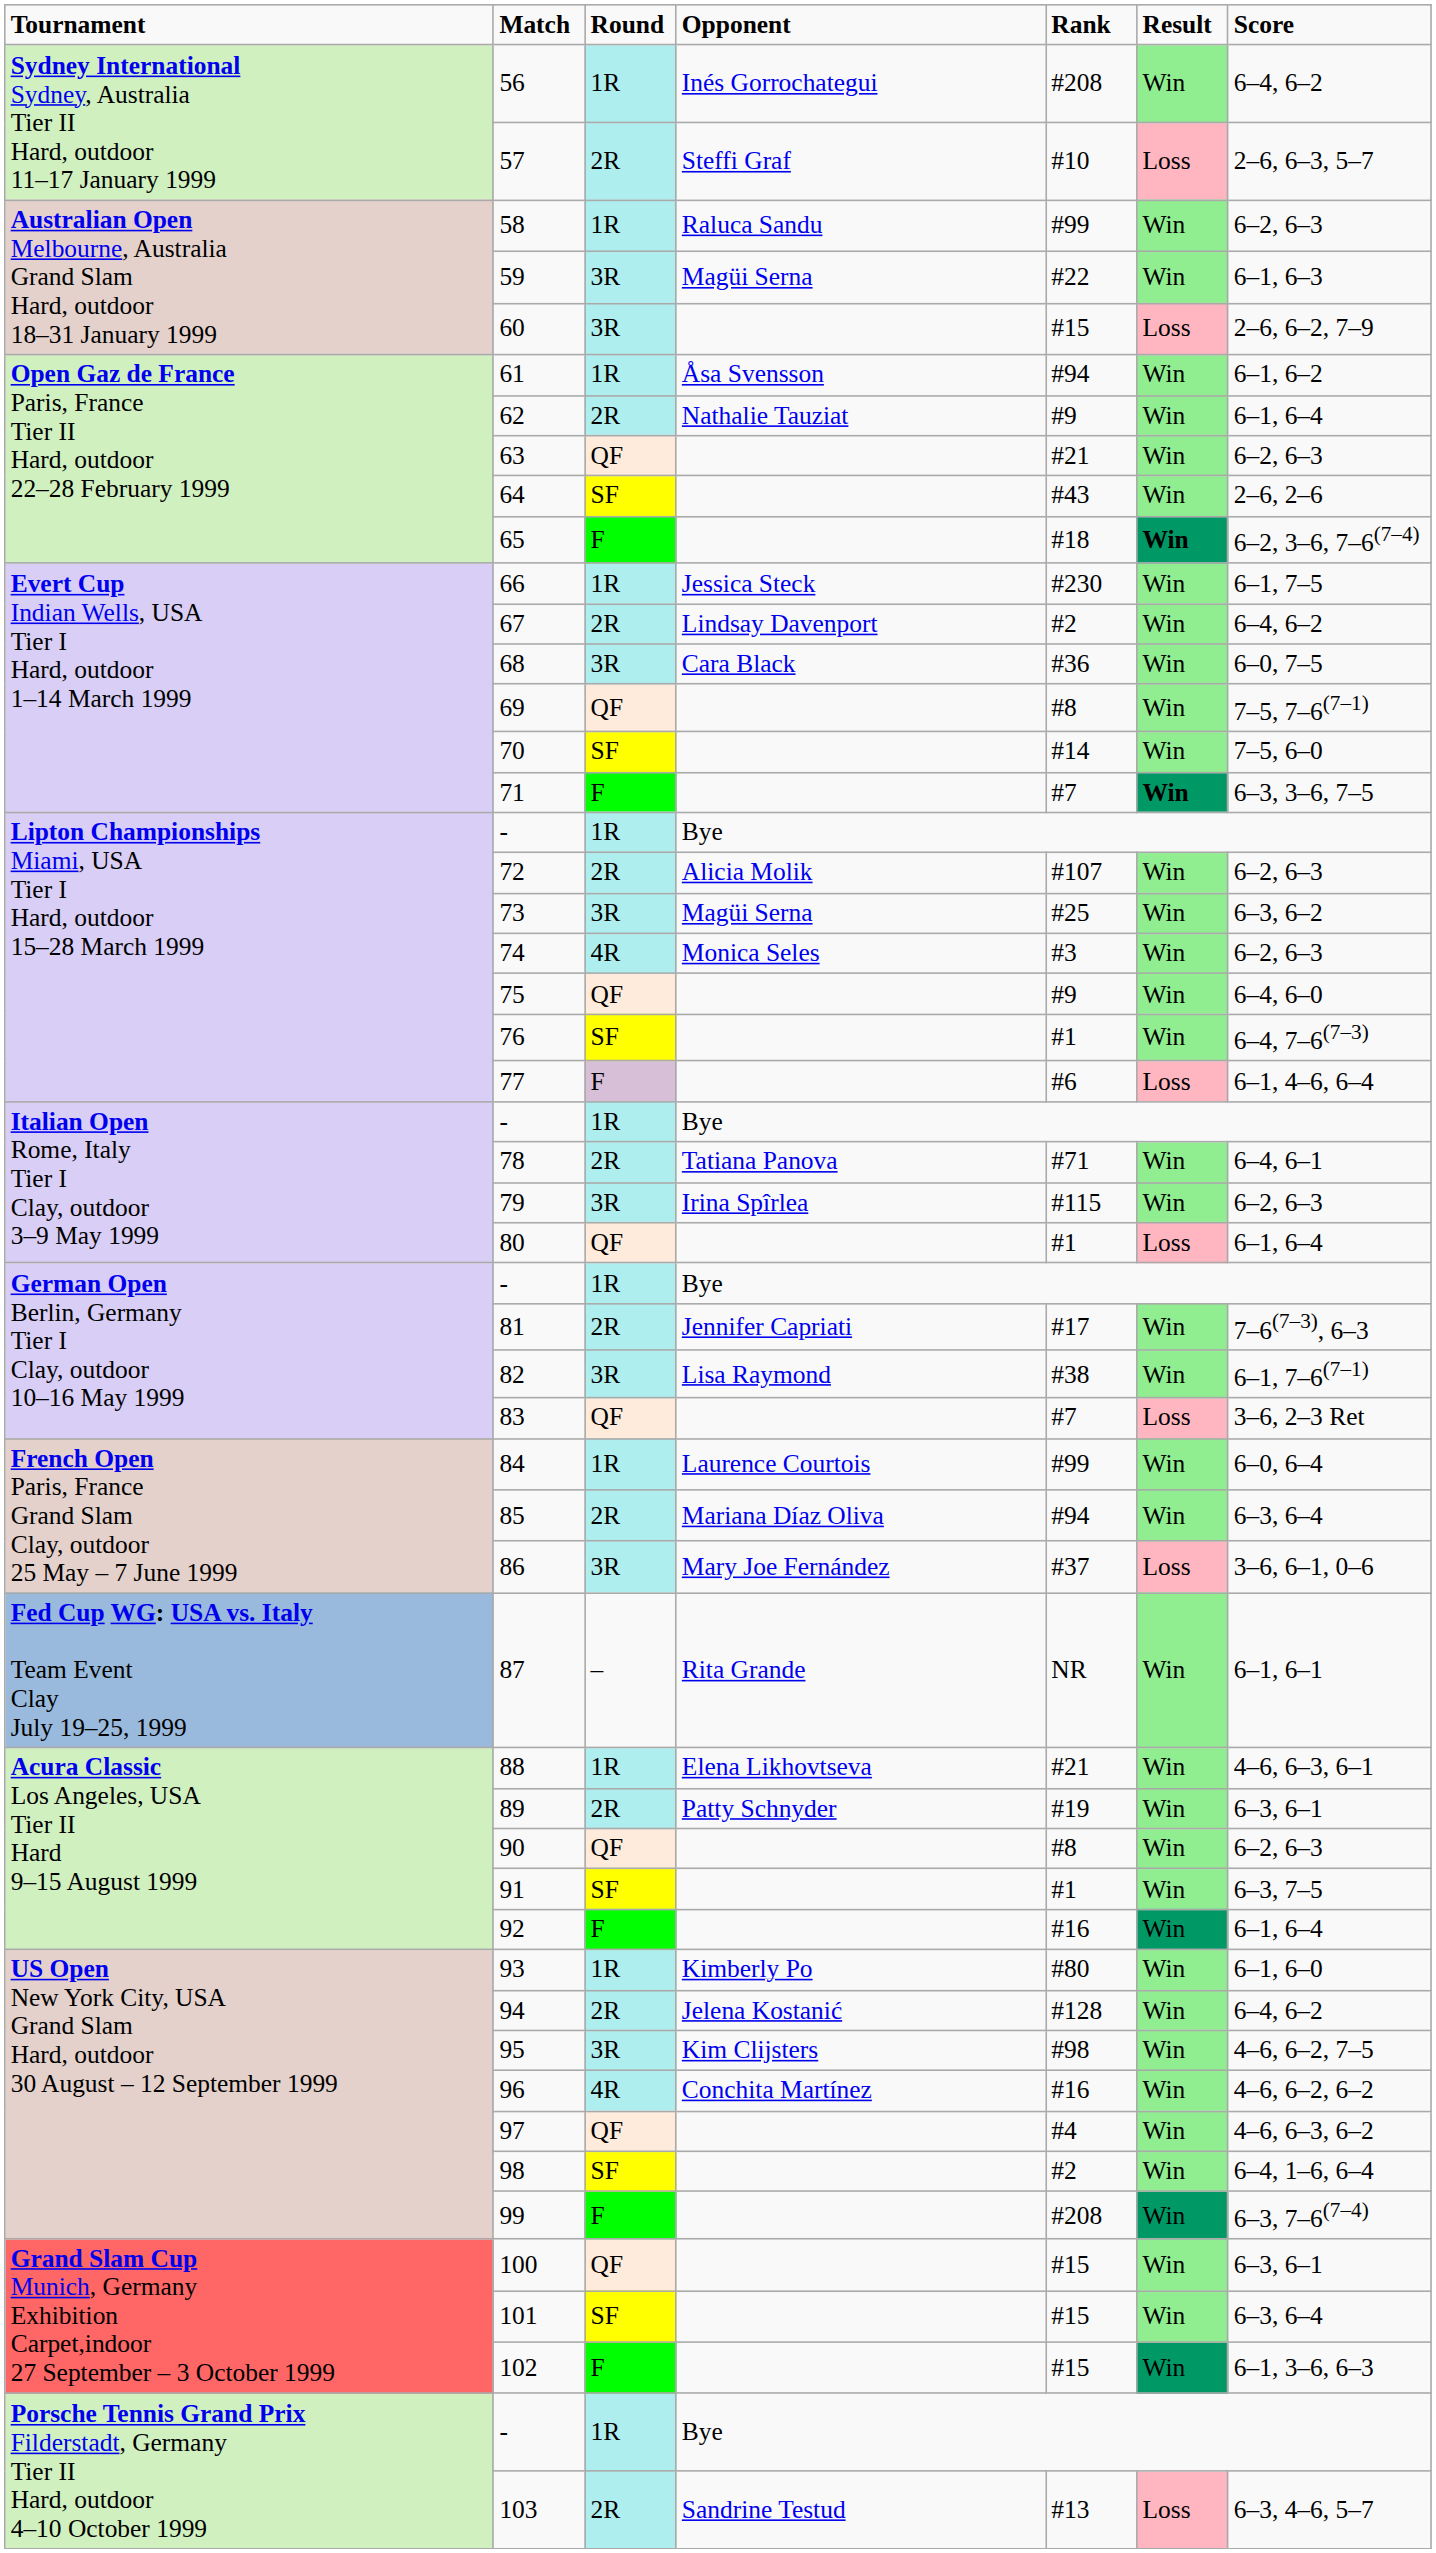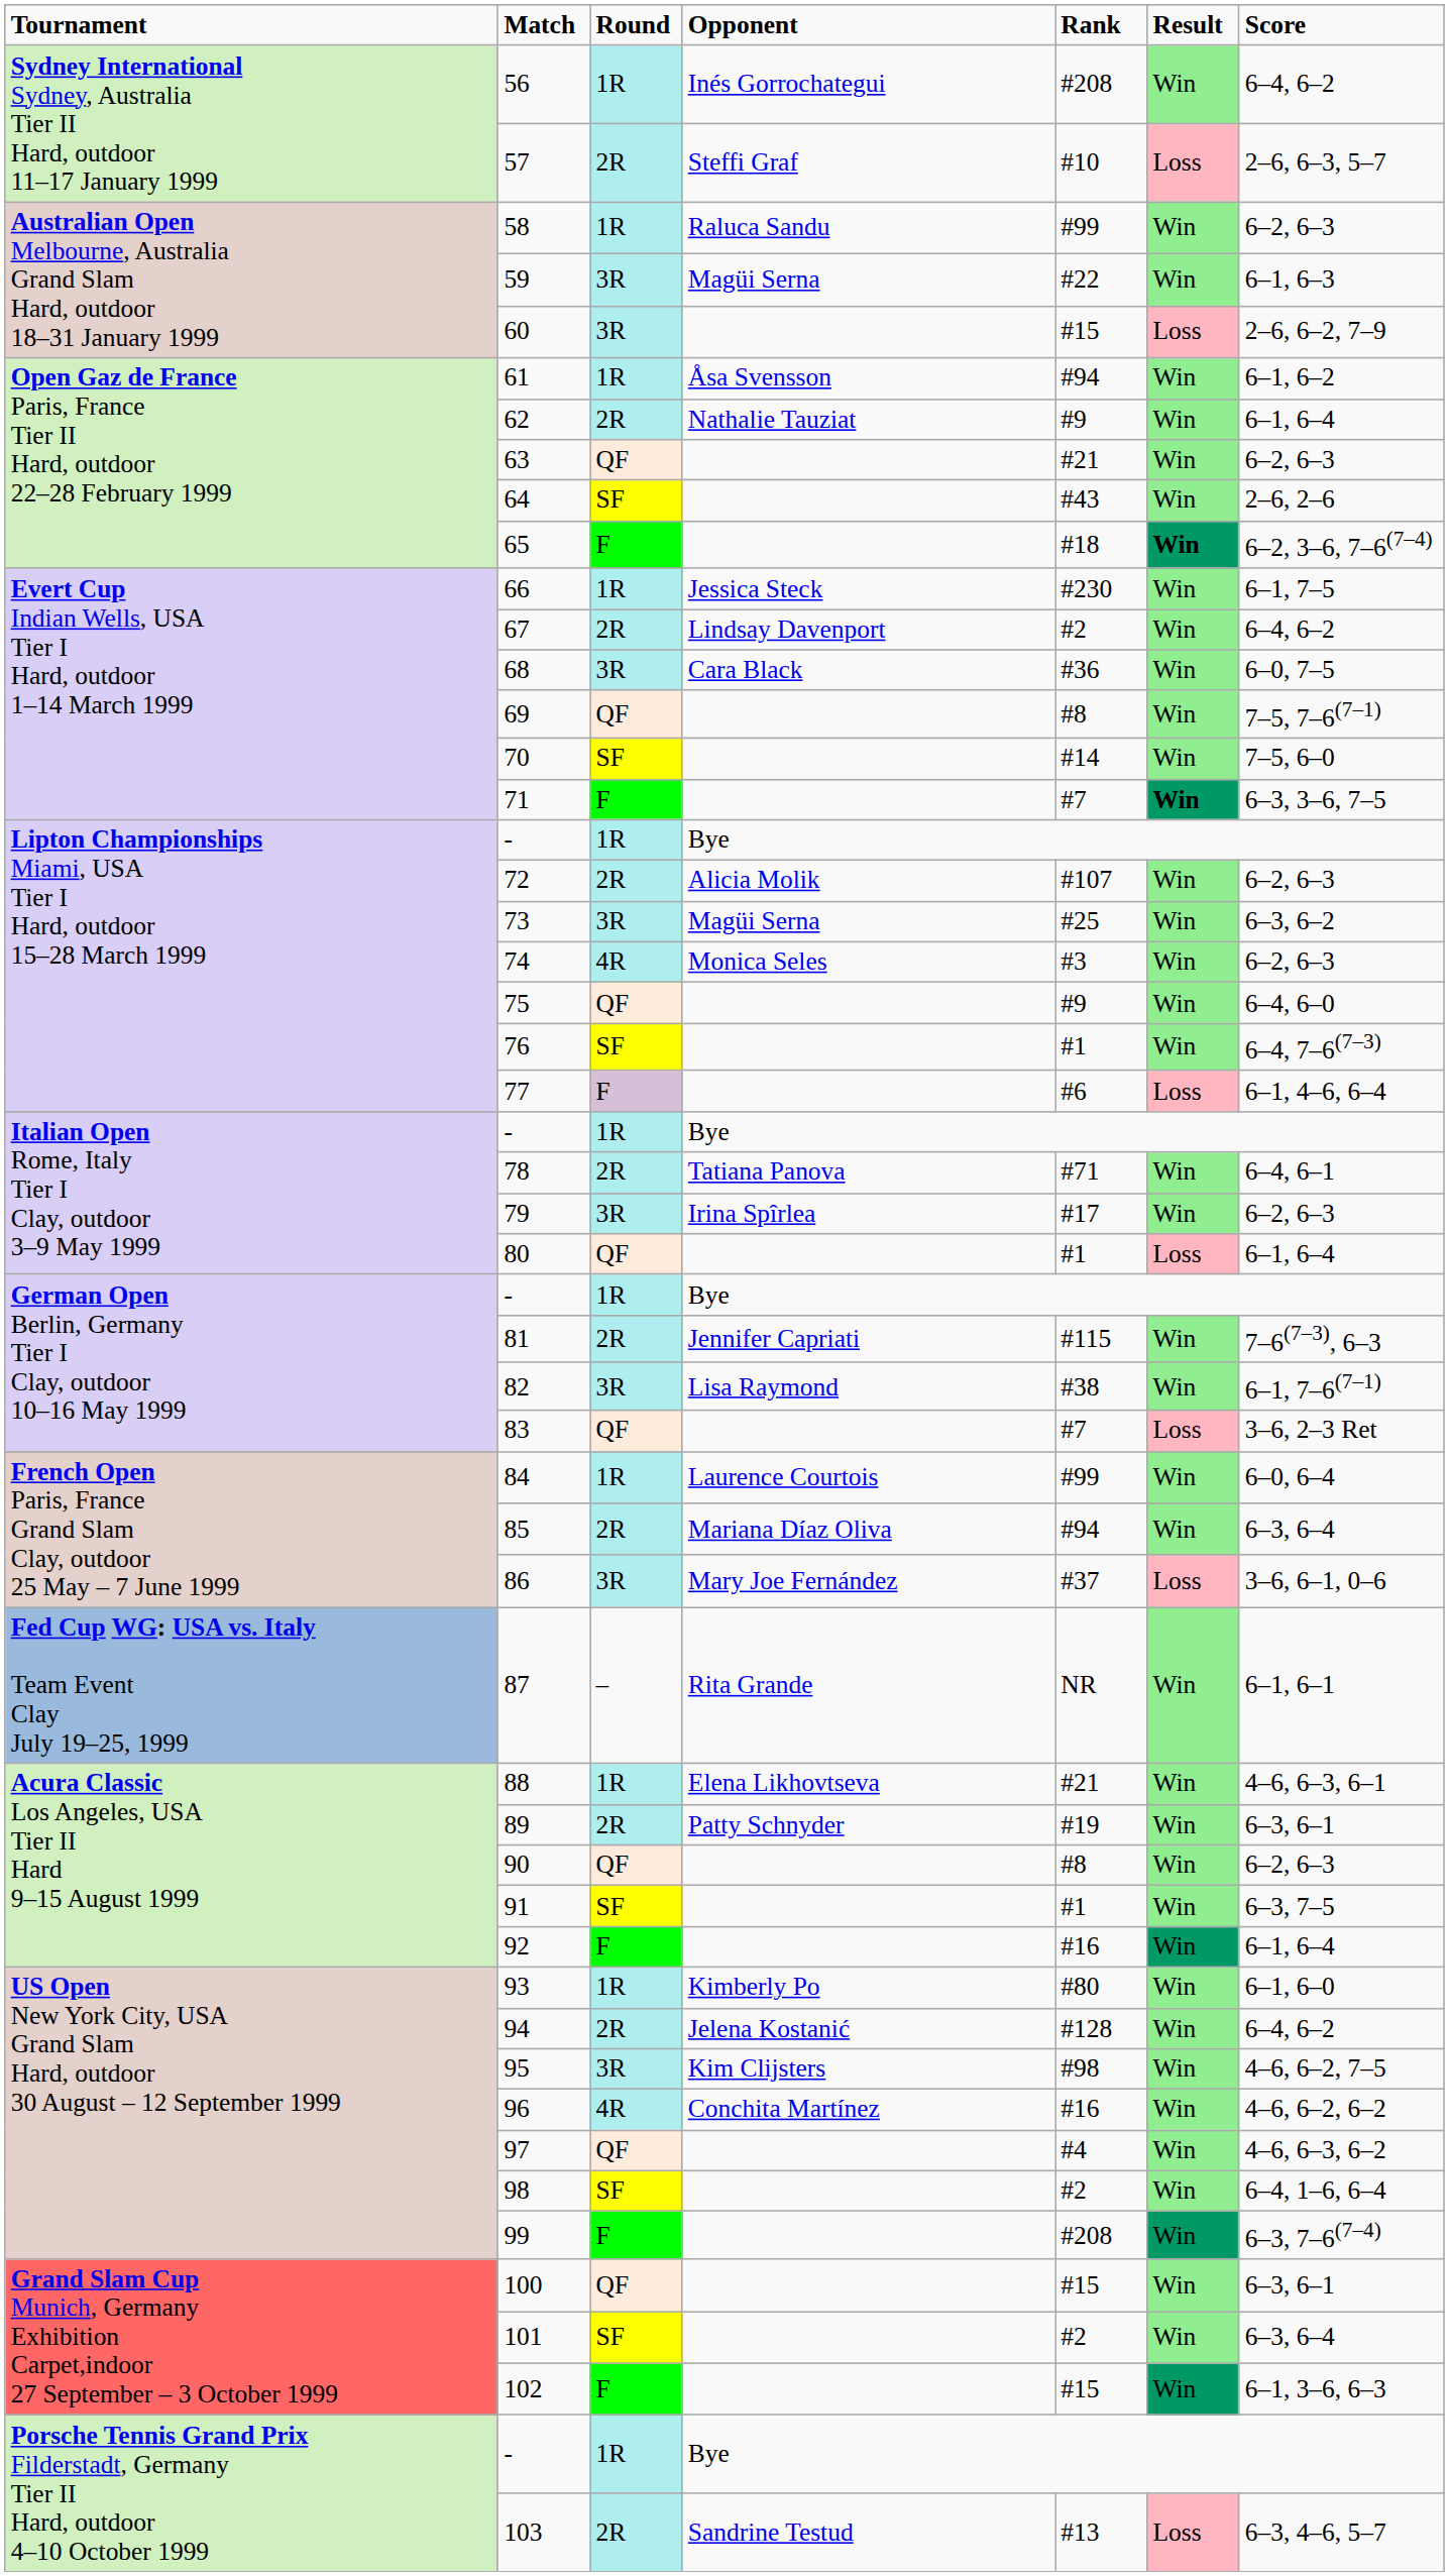79 | column 5: #115 -> #17
81 | column 5: #17 -> #115
101 | column 5: #15 -> #2
